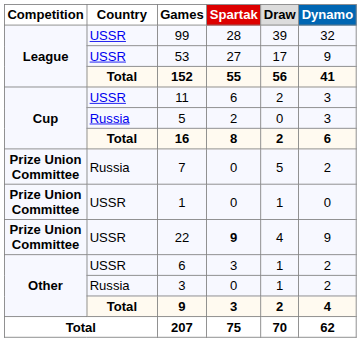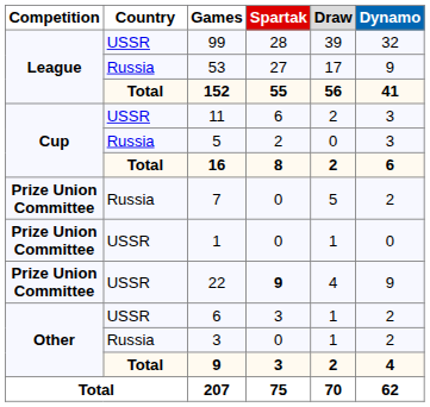53 | Country: USSR -> Russia
